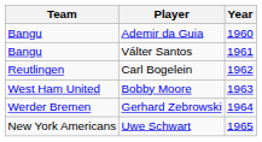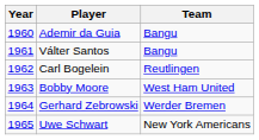columns swapped: Year <-> Team
